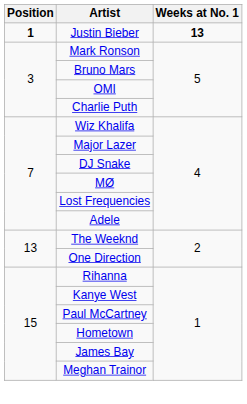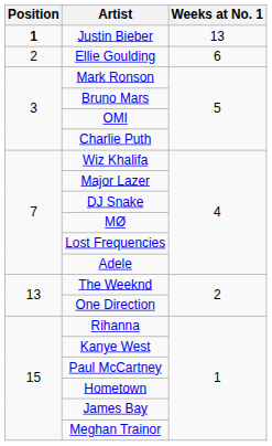Justin Bieber | Weeks at No. 1: bold -> normal
+ row: 2 | Ellie Goulding | 6
